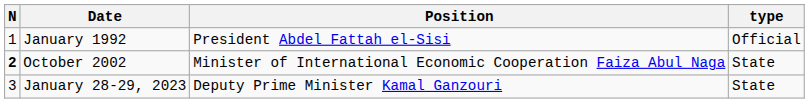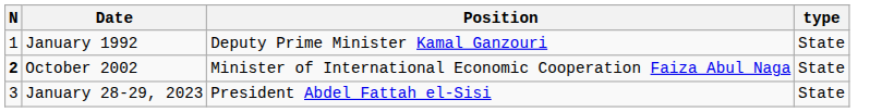January 1992 | Position: President Abdel Fattah el-Sisi -> Deputy Prime Minister Kamal Ganzouri
January 1992 | type: Official -> State
January 28-29, 2023 | Position: Deputy Prime Minister Kamal Ganzouri -> President Abdel Fattah el-Sisi
